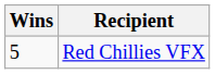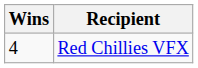Red Chillies VFX | Wins: 5 -> 4
